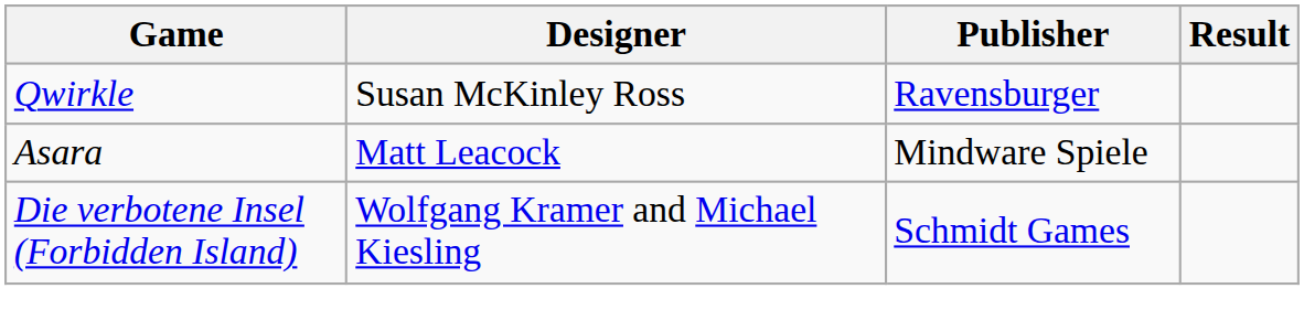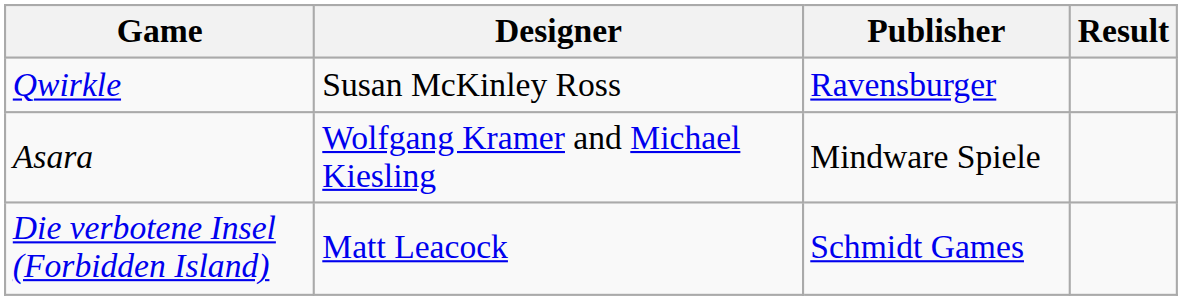Asara | Designer: Matt Leacock -> Wolfgang Kramer and Michael Kiesling
Die verbotene Insel (Forbidden Island) | Designer: Wolfgang Kramer and Michael Kiesling -> Matt Leacock
